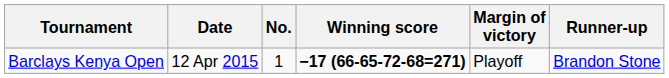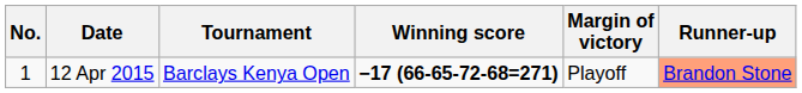columns swapped: No. <-> Tournament
12 Apr 2015 | Runner-up: no background -> lightsalmon background
